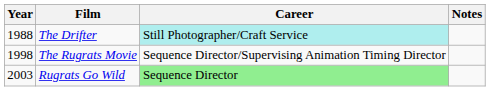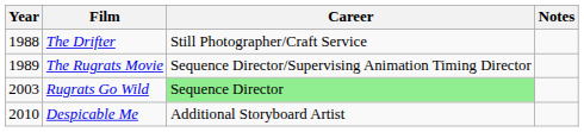The Drifter | Career: paleturquoise background -> no background
The Rugrats Movie | Year: 1998 -> 1989
+ row: 2010 | Despicable Me | Additional Storyboard Artist
